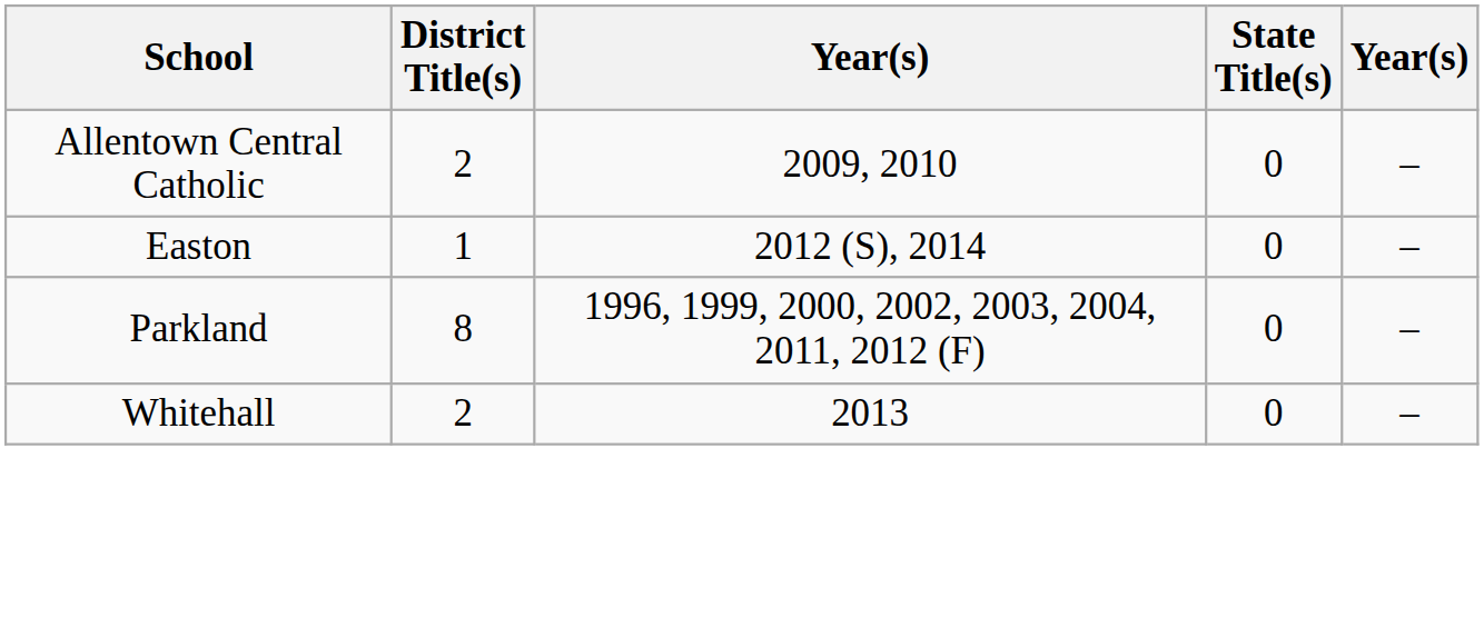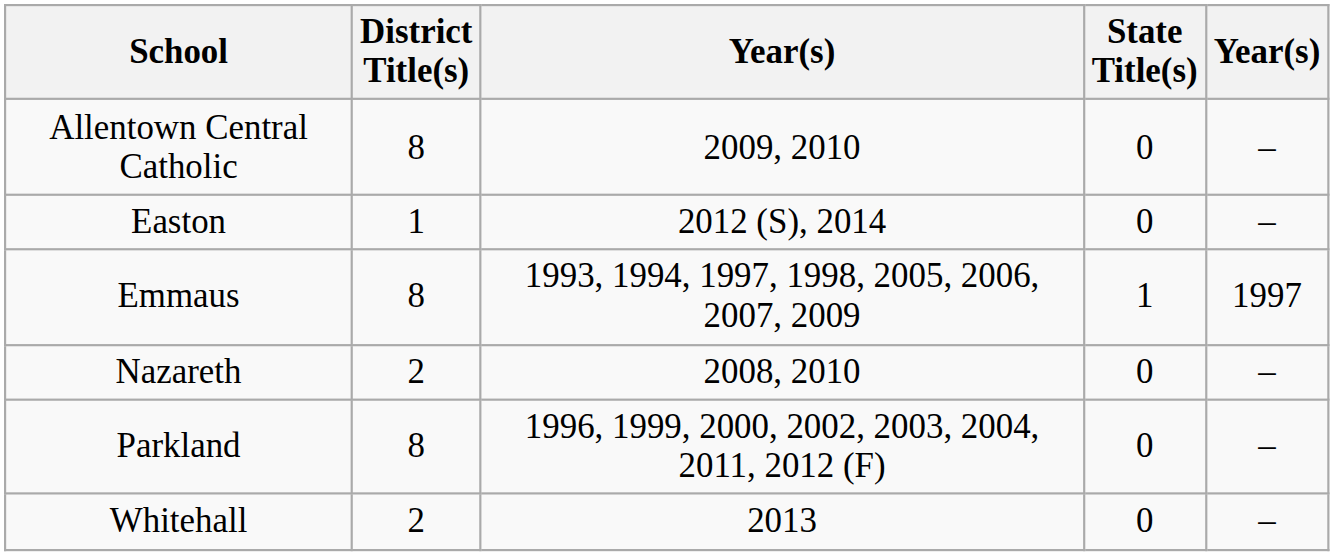Allentown Central Catholic | District Title(s): 2 -> 8
+ row: Emmaus | 8 | 1993, 1994, 1997, 1998, 2005, 2006, 2007, 2009 | 1 | 1997
+ row: Nazareth | 2 | 2008, 2010 | 0 | –
